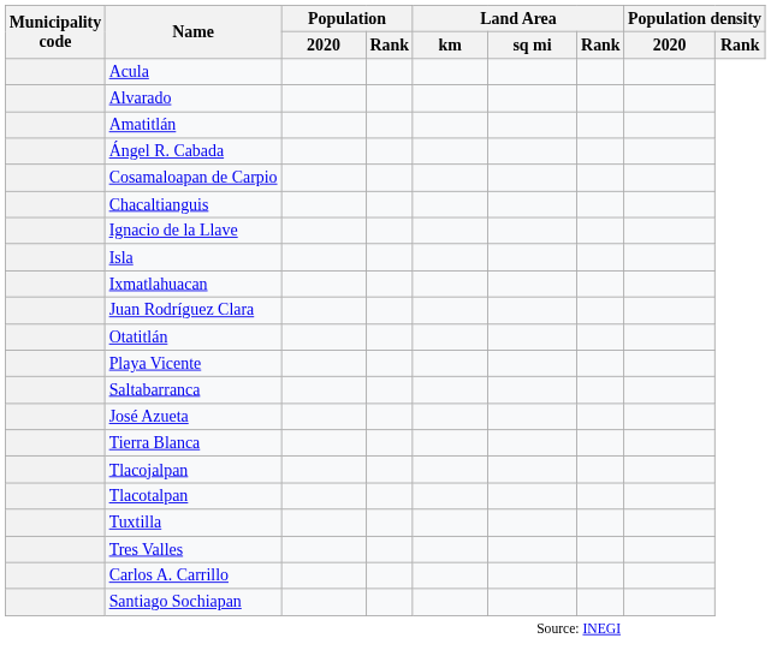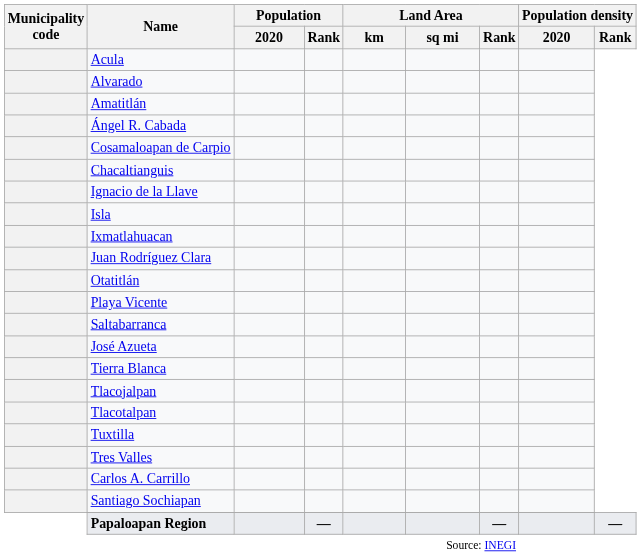+ row: Papaloapan Region | — | — | —
